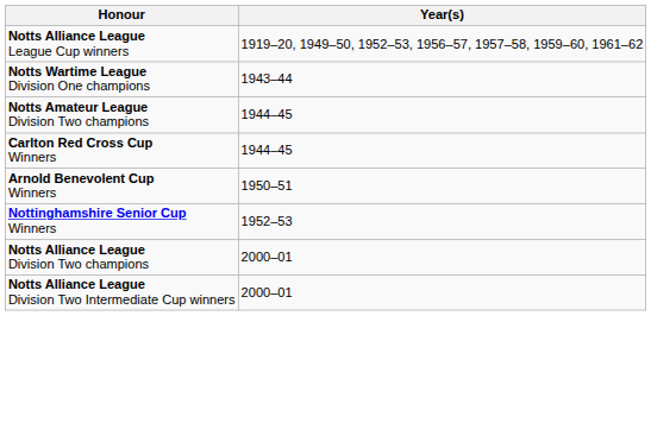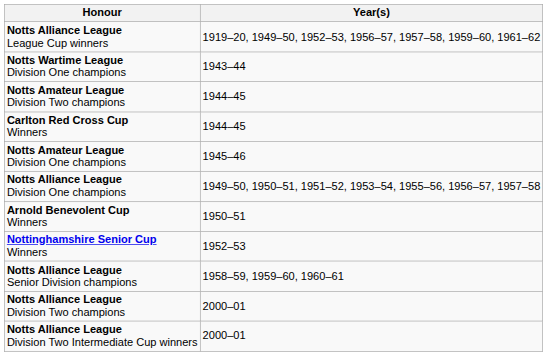+ row: Notts Amateur League Division One champions | 1945–46
+ row: Notts Alliance League Division One champions | 1949–50, 1950–51, 1951–52, 1953–54, 1955–56, 1956–57, 1957–58
+ row: Notts Alliance League Senior Division champions | 1958–59, 1959–60, 1960–61
